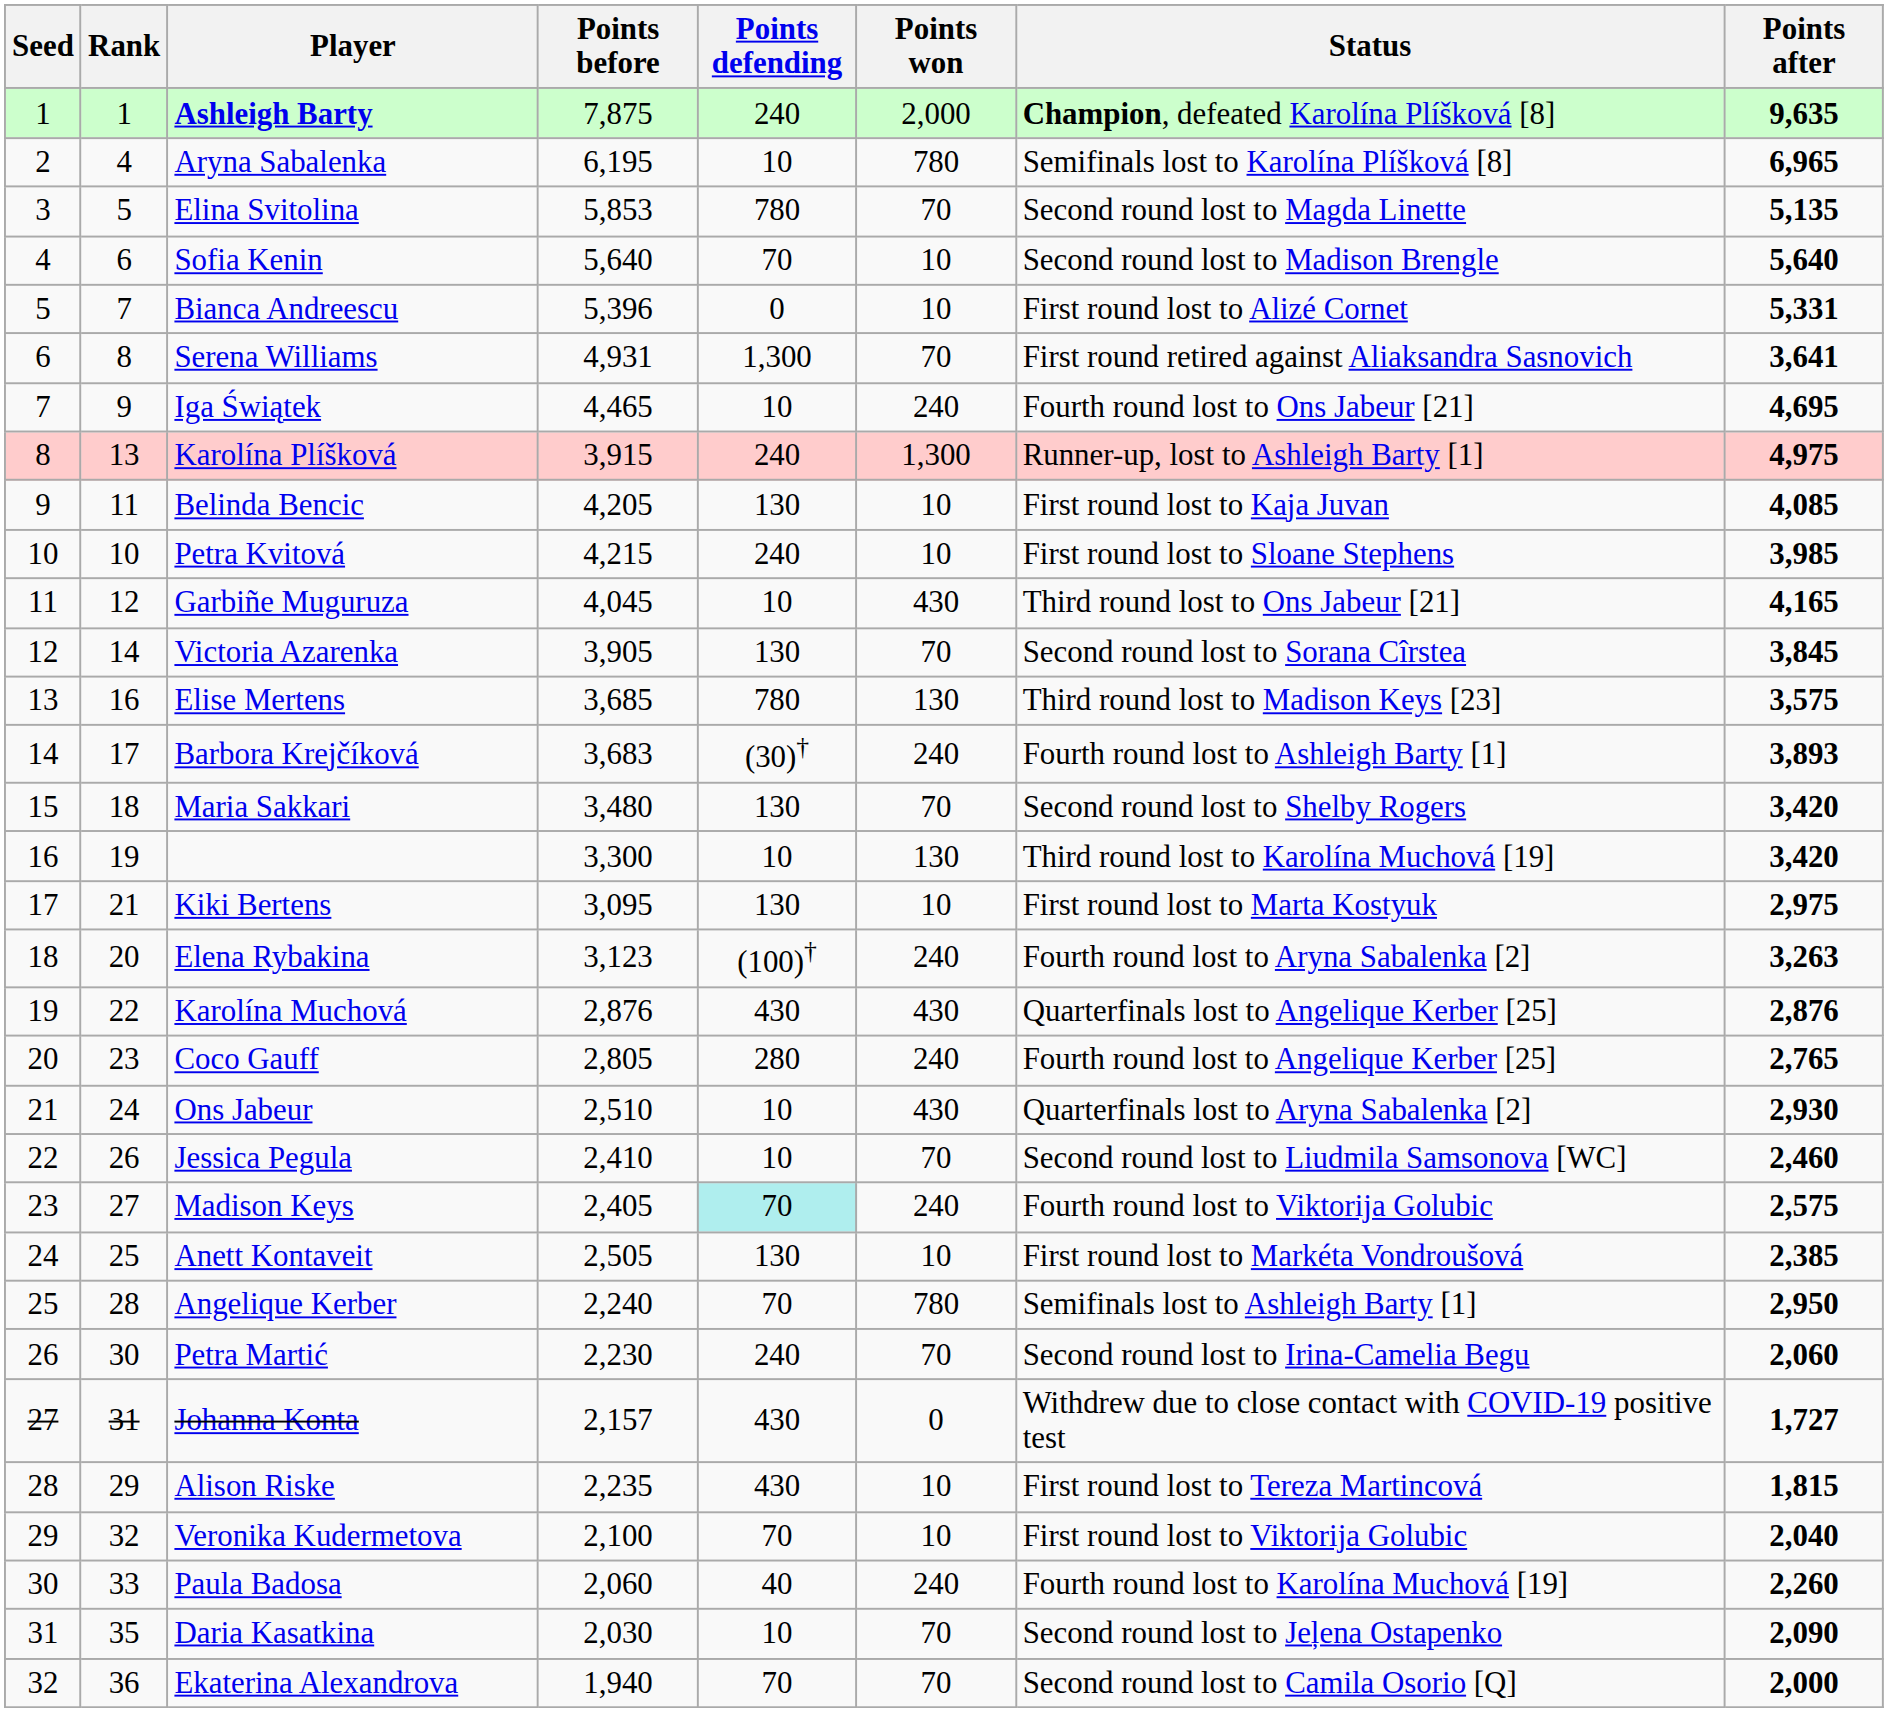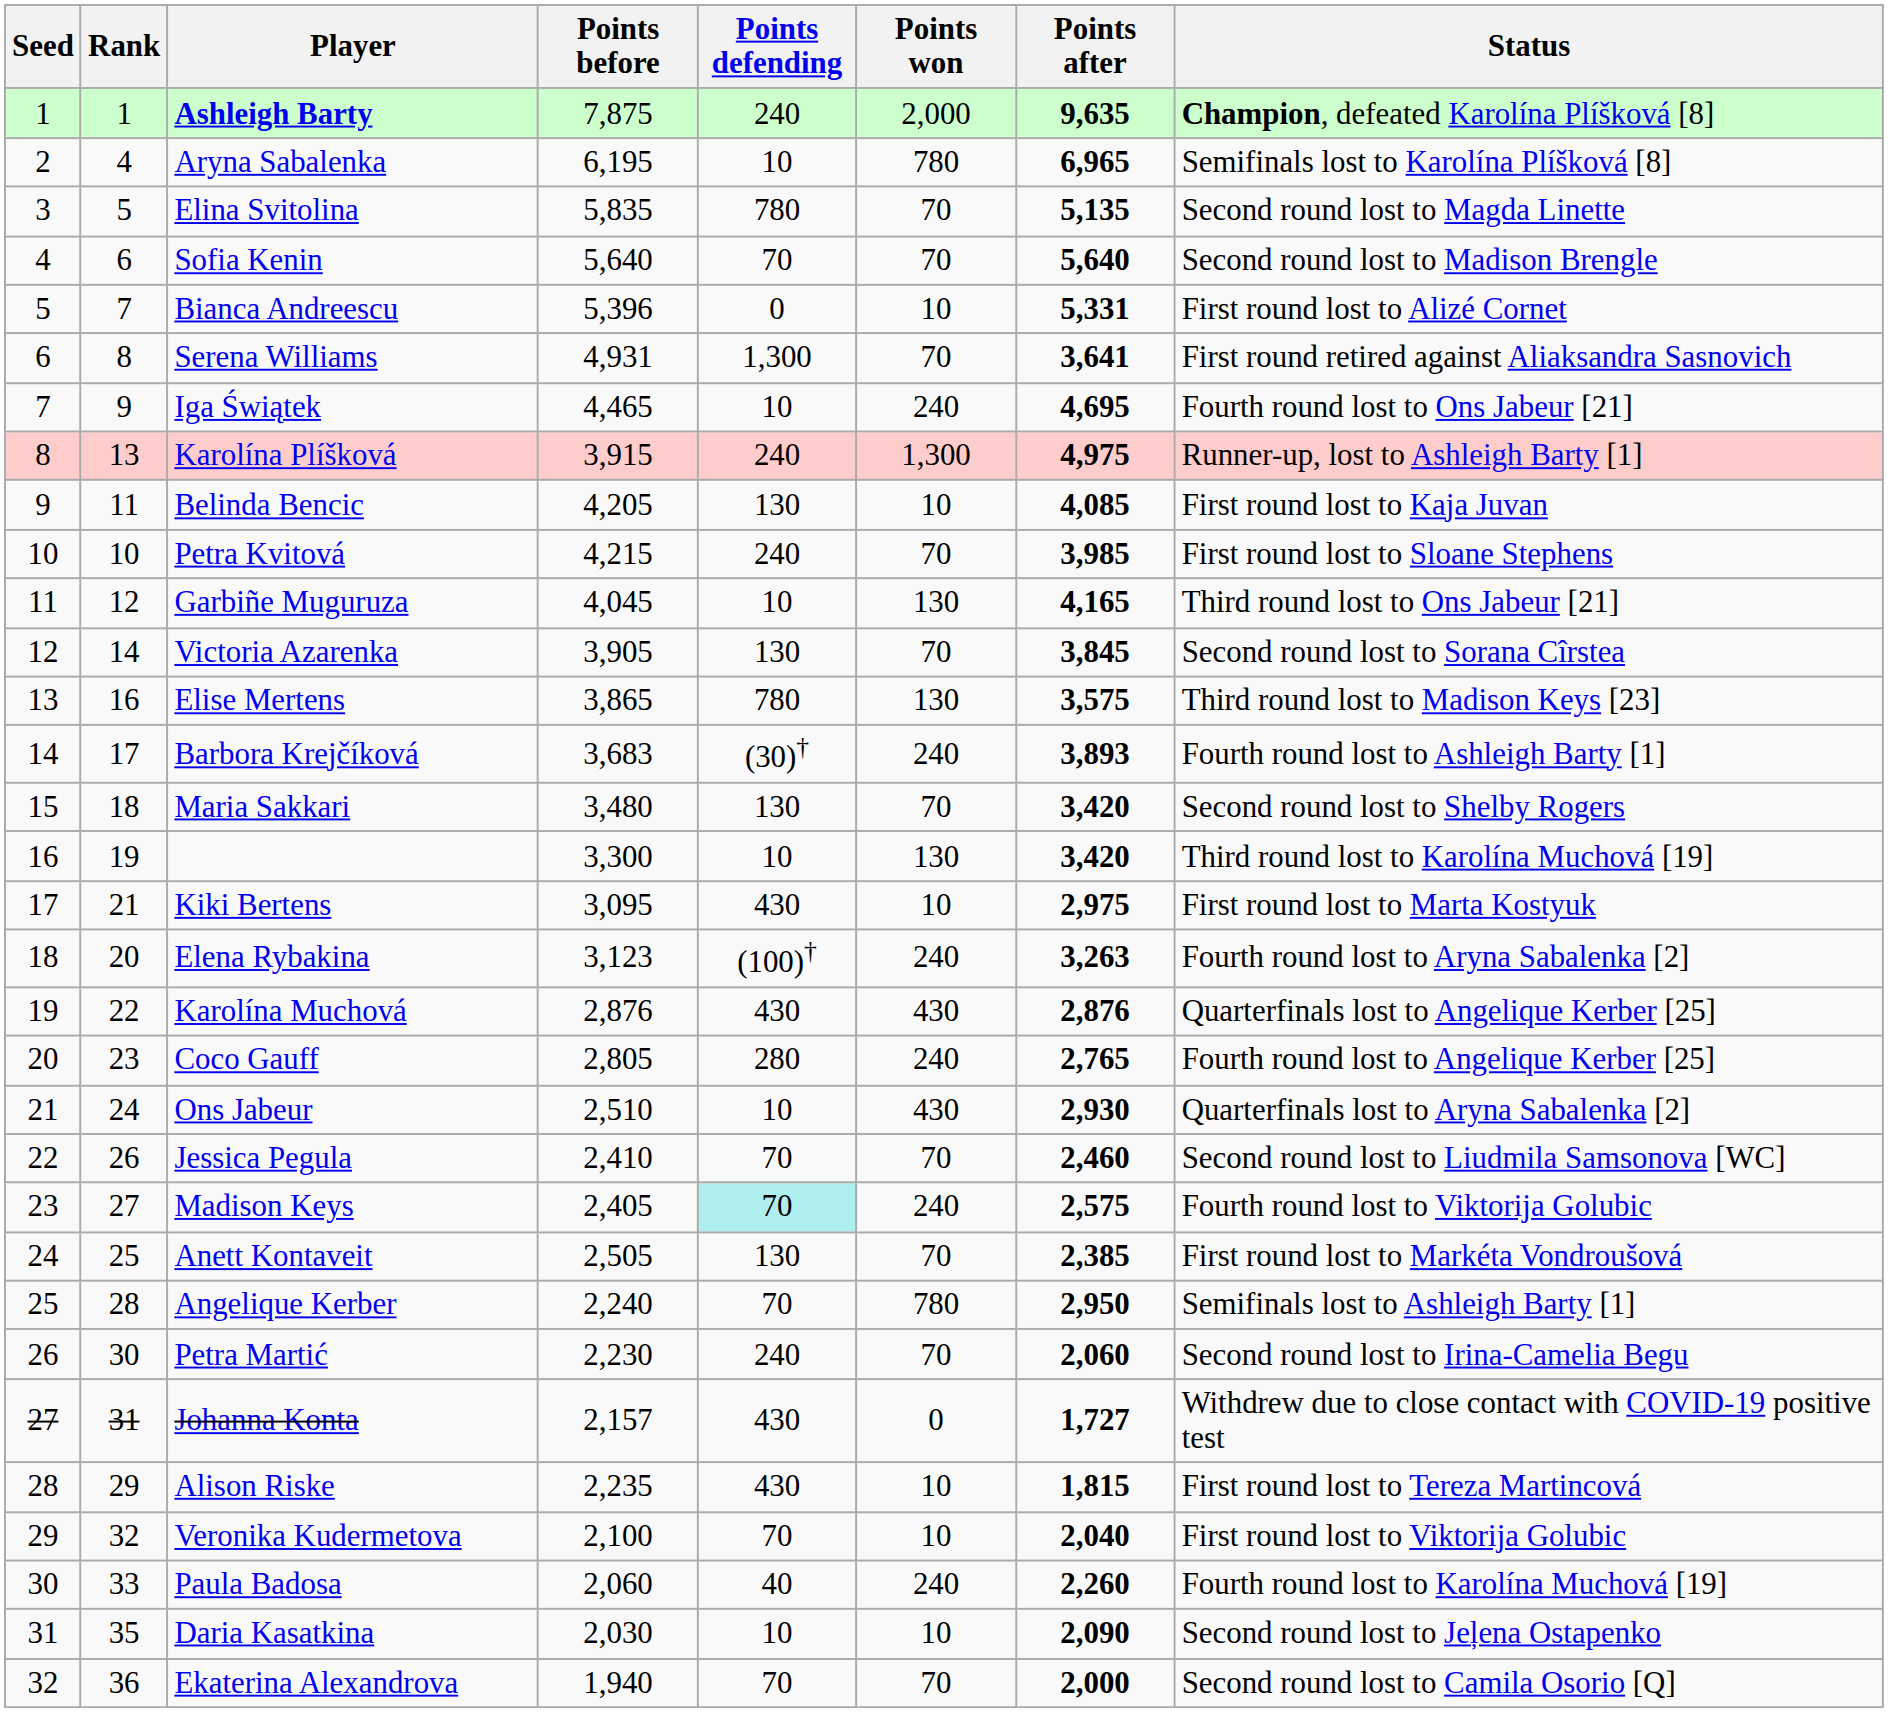columns swapped: Points after <-> Status
Elina Svitolina | Points before: 5,853 -> 5,835
Sofia Kenin | Points won: 10 -> 70
Petra Kvitová | Points won: 10 -> 70
Garbiñe Muguruza | Points won: 430 -> 130
Elise Mertens | Points before: 3,685 -> 3,865
Kiki Bertens | Points defending: 130 -> 430
Jessica Pegula | Points defending: 10 -> 70
Anett Kontaveit | Points won: 10 -> 70
Daria Kasatkina | Points won: 70 -> 10
